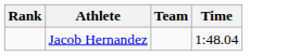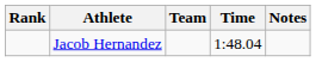+ column: Notes
